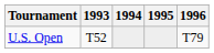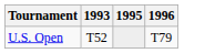- column: 1994
